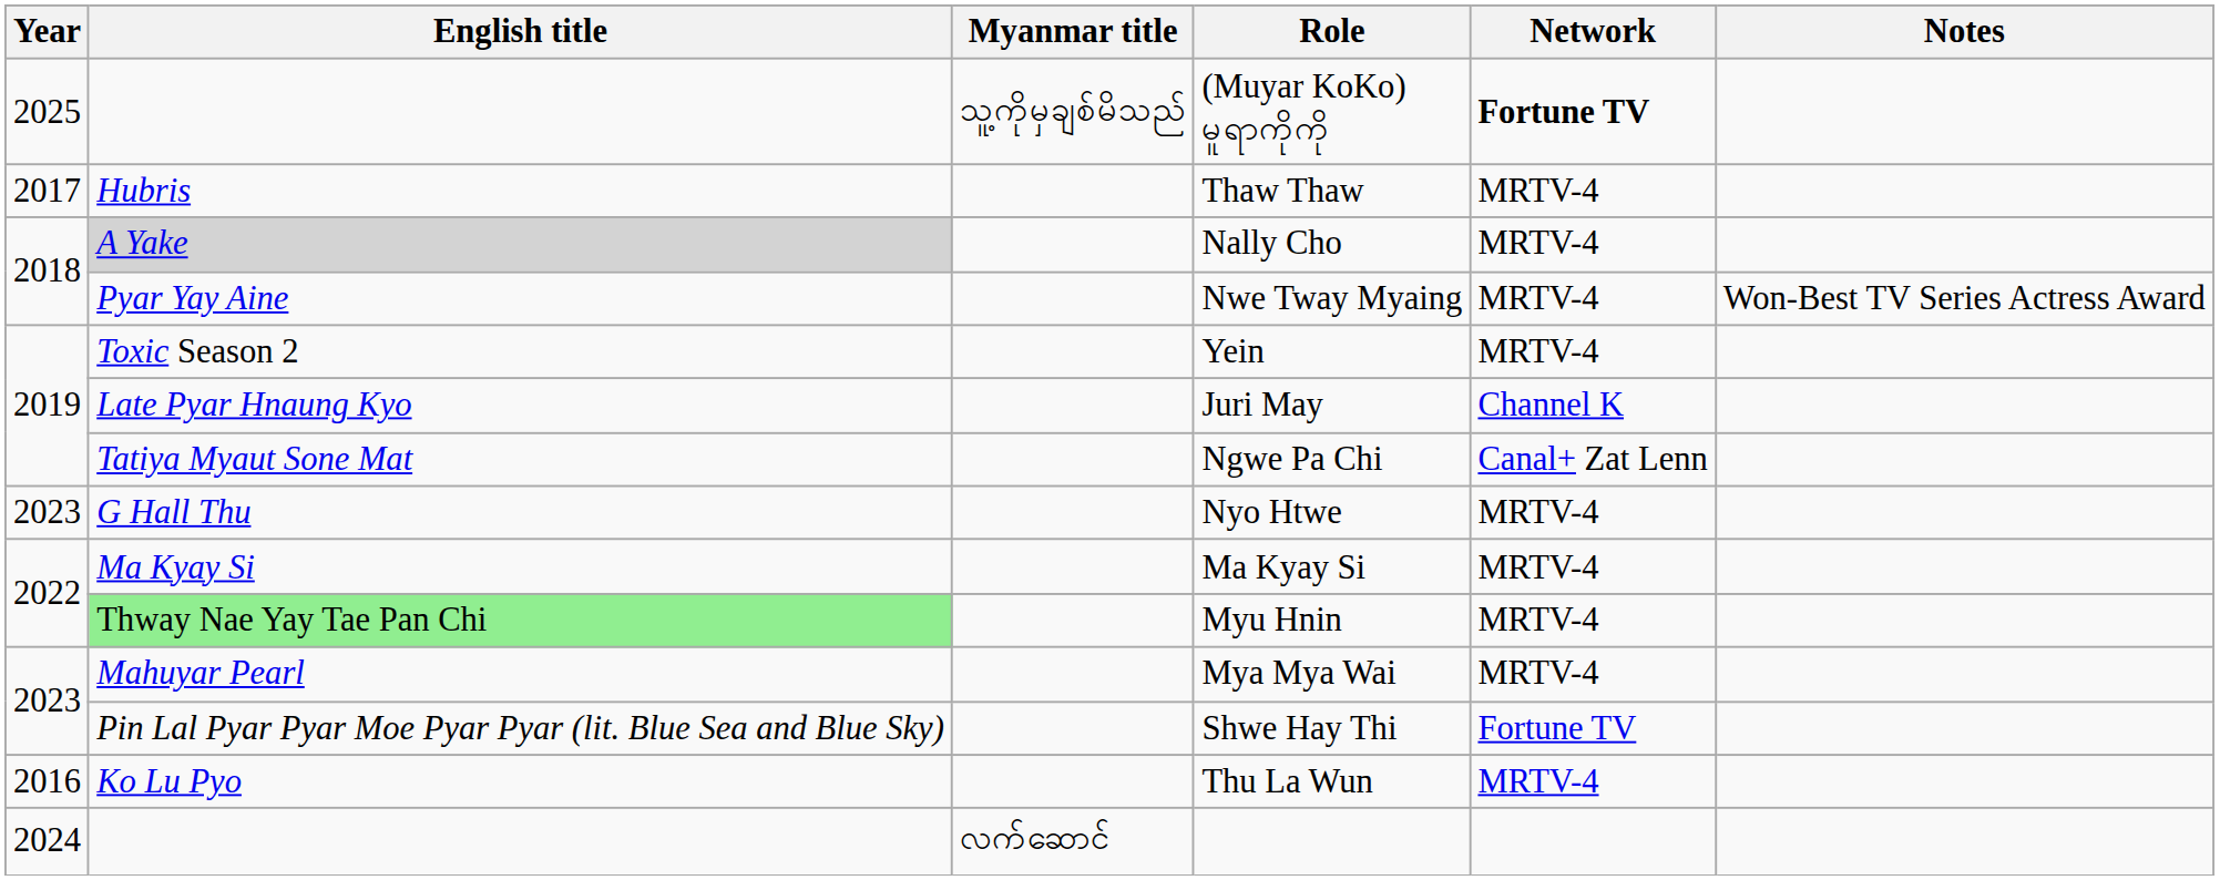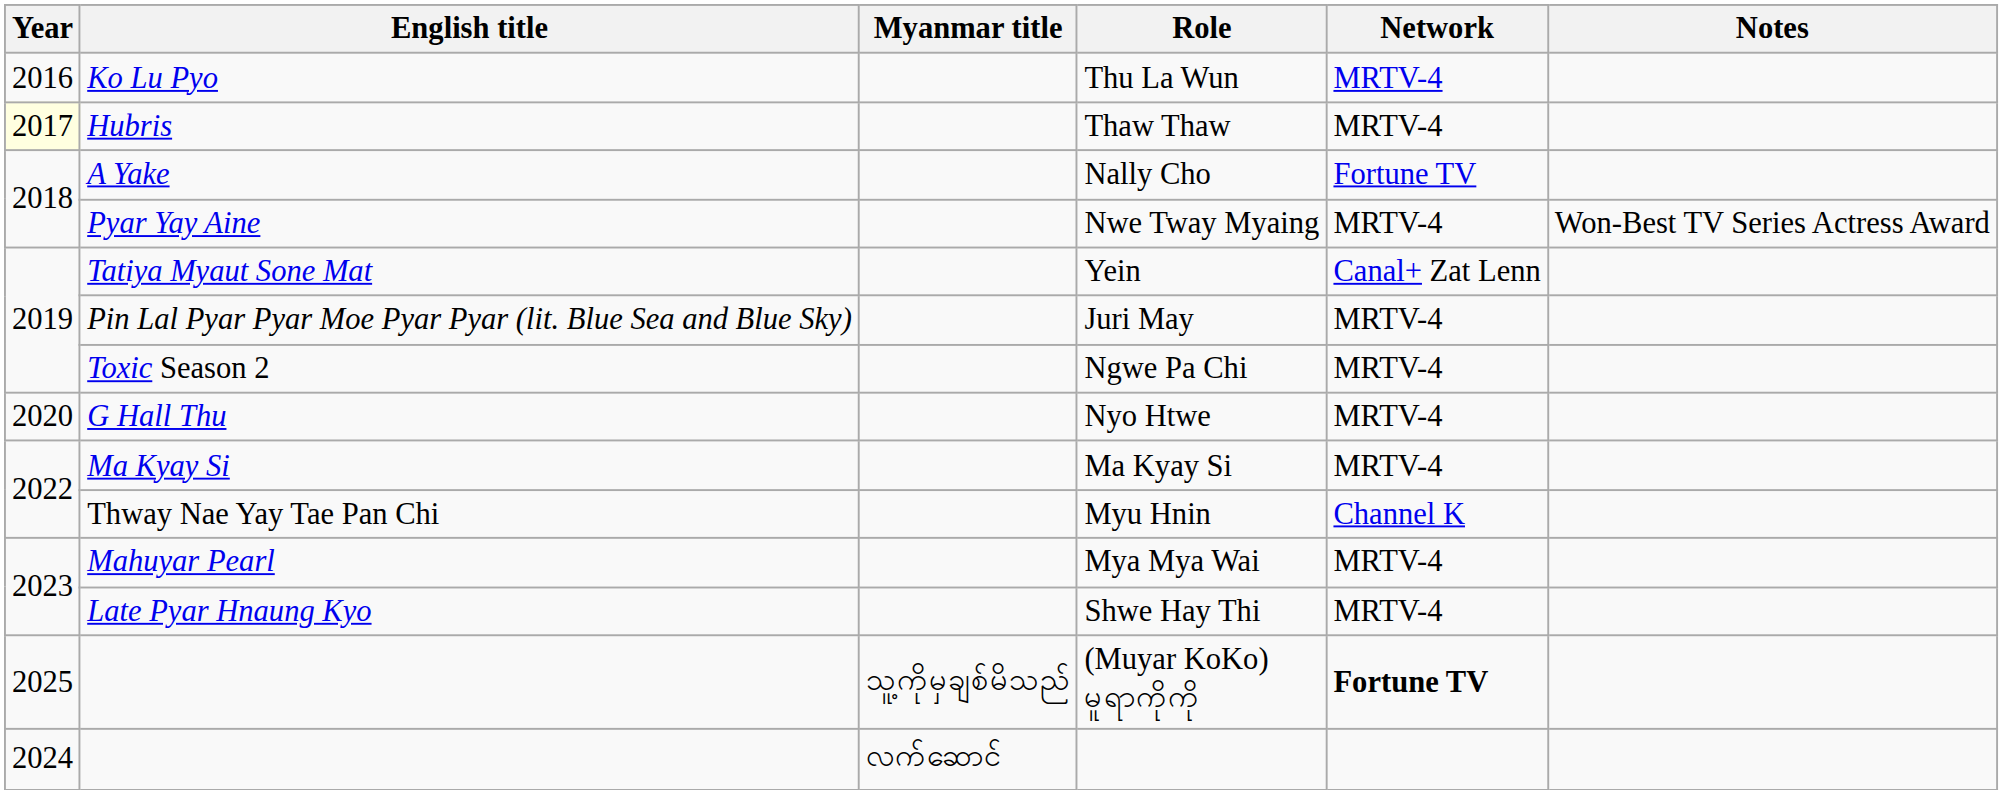rows swapped: Thu La Wun <-> (Muyar KoKo) မူရာကိုကို
Thaw Thaw | Year: no background -> lightyellow background
Nally Cho | English title: lightgrey background -> no background
Nally Cho | Network: MRTV-4 -> Fortune TV
Yein | English title: Toxic Season 2 -> Tatiya Myaut Sone Mat
Yein | Network: MRTV-4 -> Canal+ Zat Lenn
Juri May | English title: Late Pyar Hnaung Kyo -> Pin Lal Pyar Pyar Moe Pyar Pyar (lit. Blue Sea and Blue Sky)
Juri May | Network: Channel K -> MRTV-4
Ngwe Pa Chi | English title: Tatiya Myaut Sone Mat -> Toxic Season 2
Ngwe Pa Chi | Network: Canal+ Zat Lenn -> MRTV-4
Nyo Htwe | Year: 2023 -> 2020
Myu Hnin | English title: lightgreen background -> no background
Myu Hnin | Network: MRTV-4 -> Channel K
Shwe Hay Thi | English title: Pin Lal Pyar Pyar Moe Pyar Pyar (lit. Blue Sea and Blue Sky) -> Late Pyar Hnaung Kyo
Shwe Hay Thi | Network: Fortune TV -> MRTV-4
